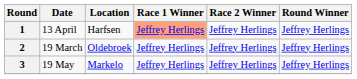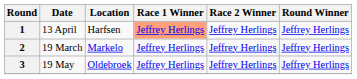2 | Location: Oldebroek -> Markelo
3 | Location: Markelo -> Oldebroek
